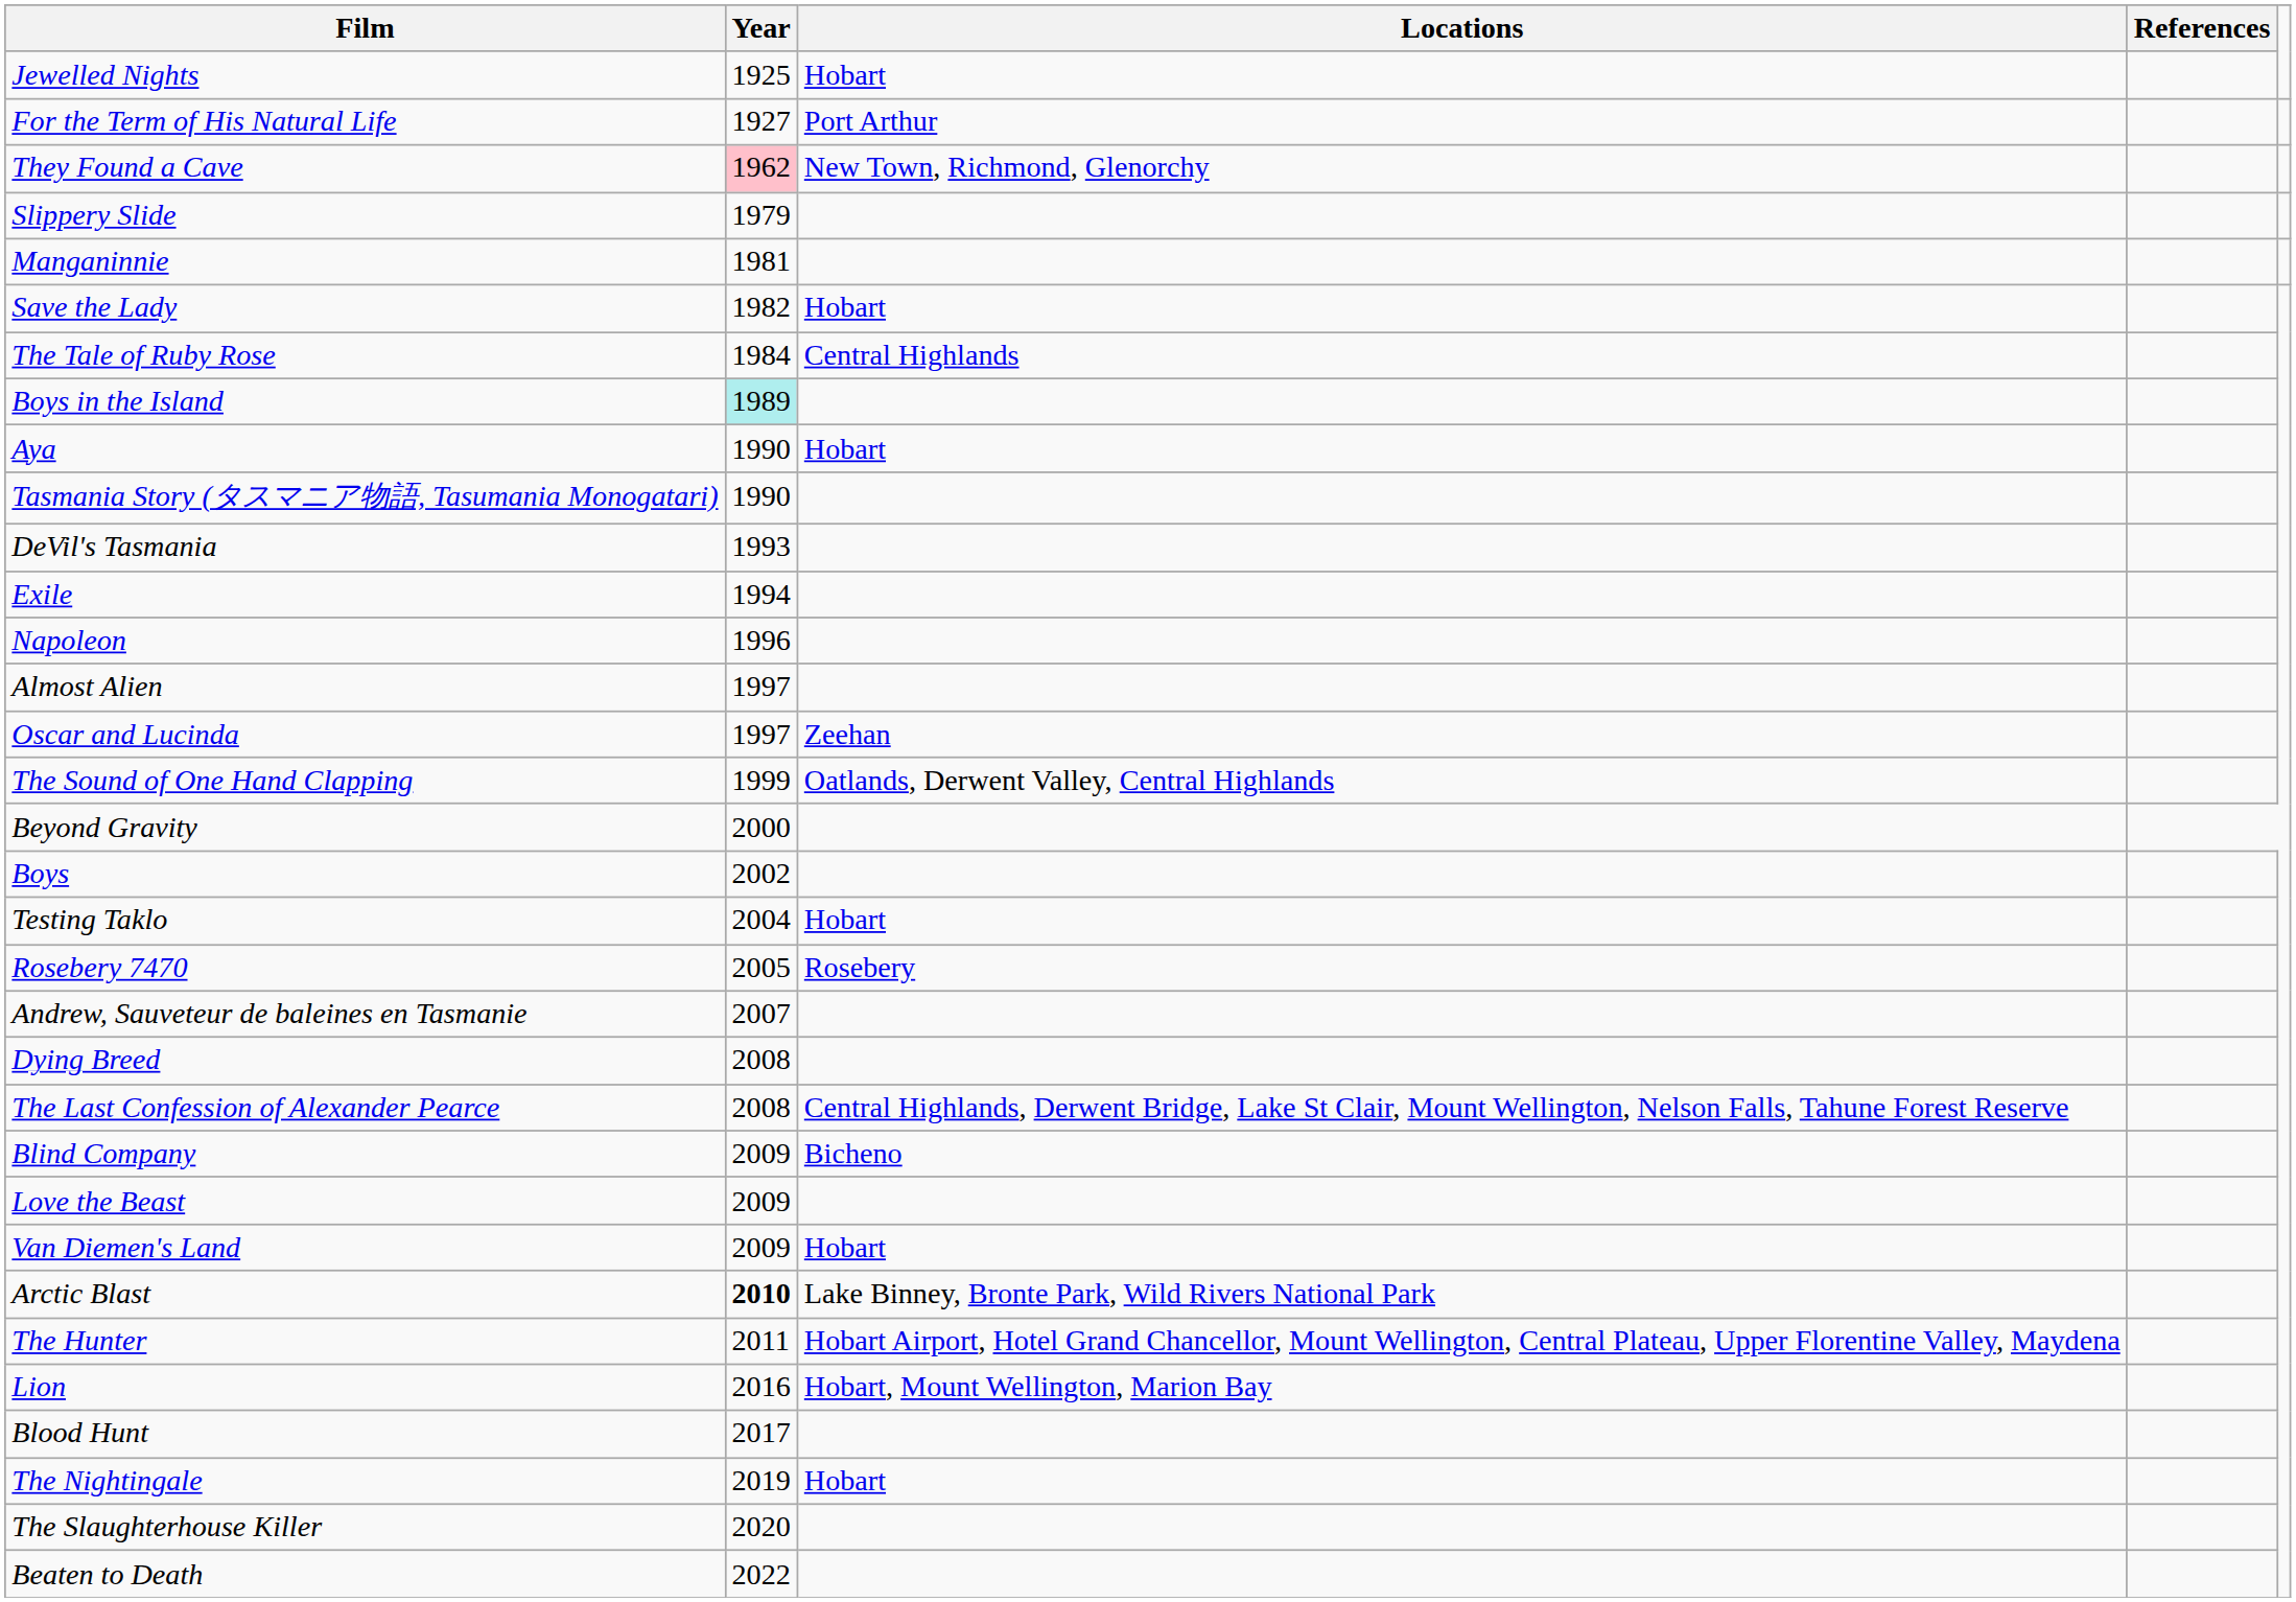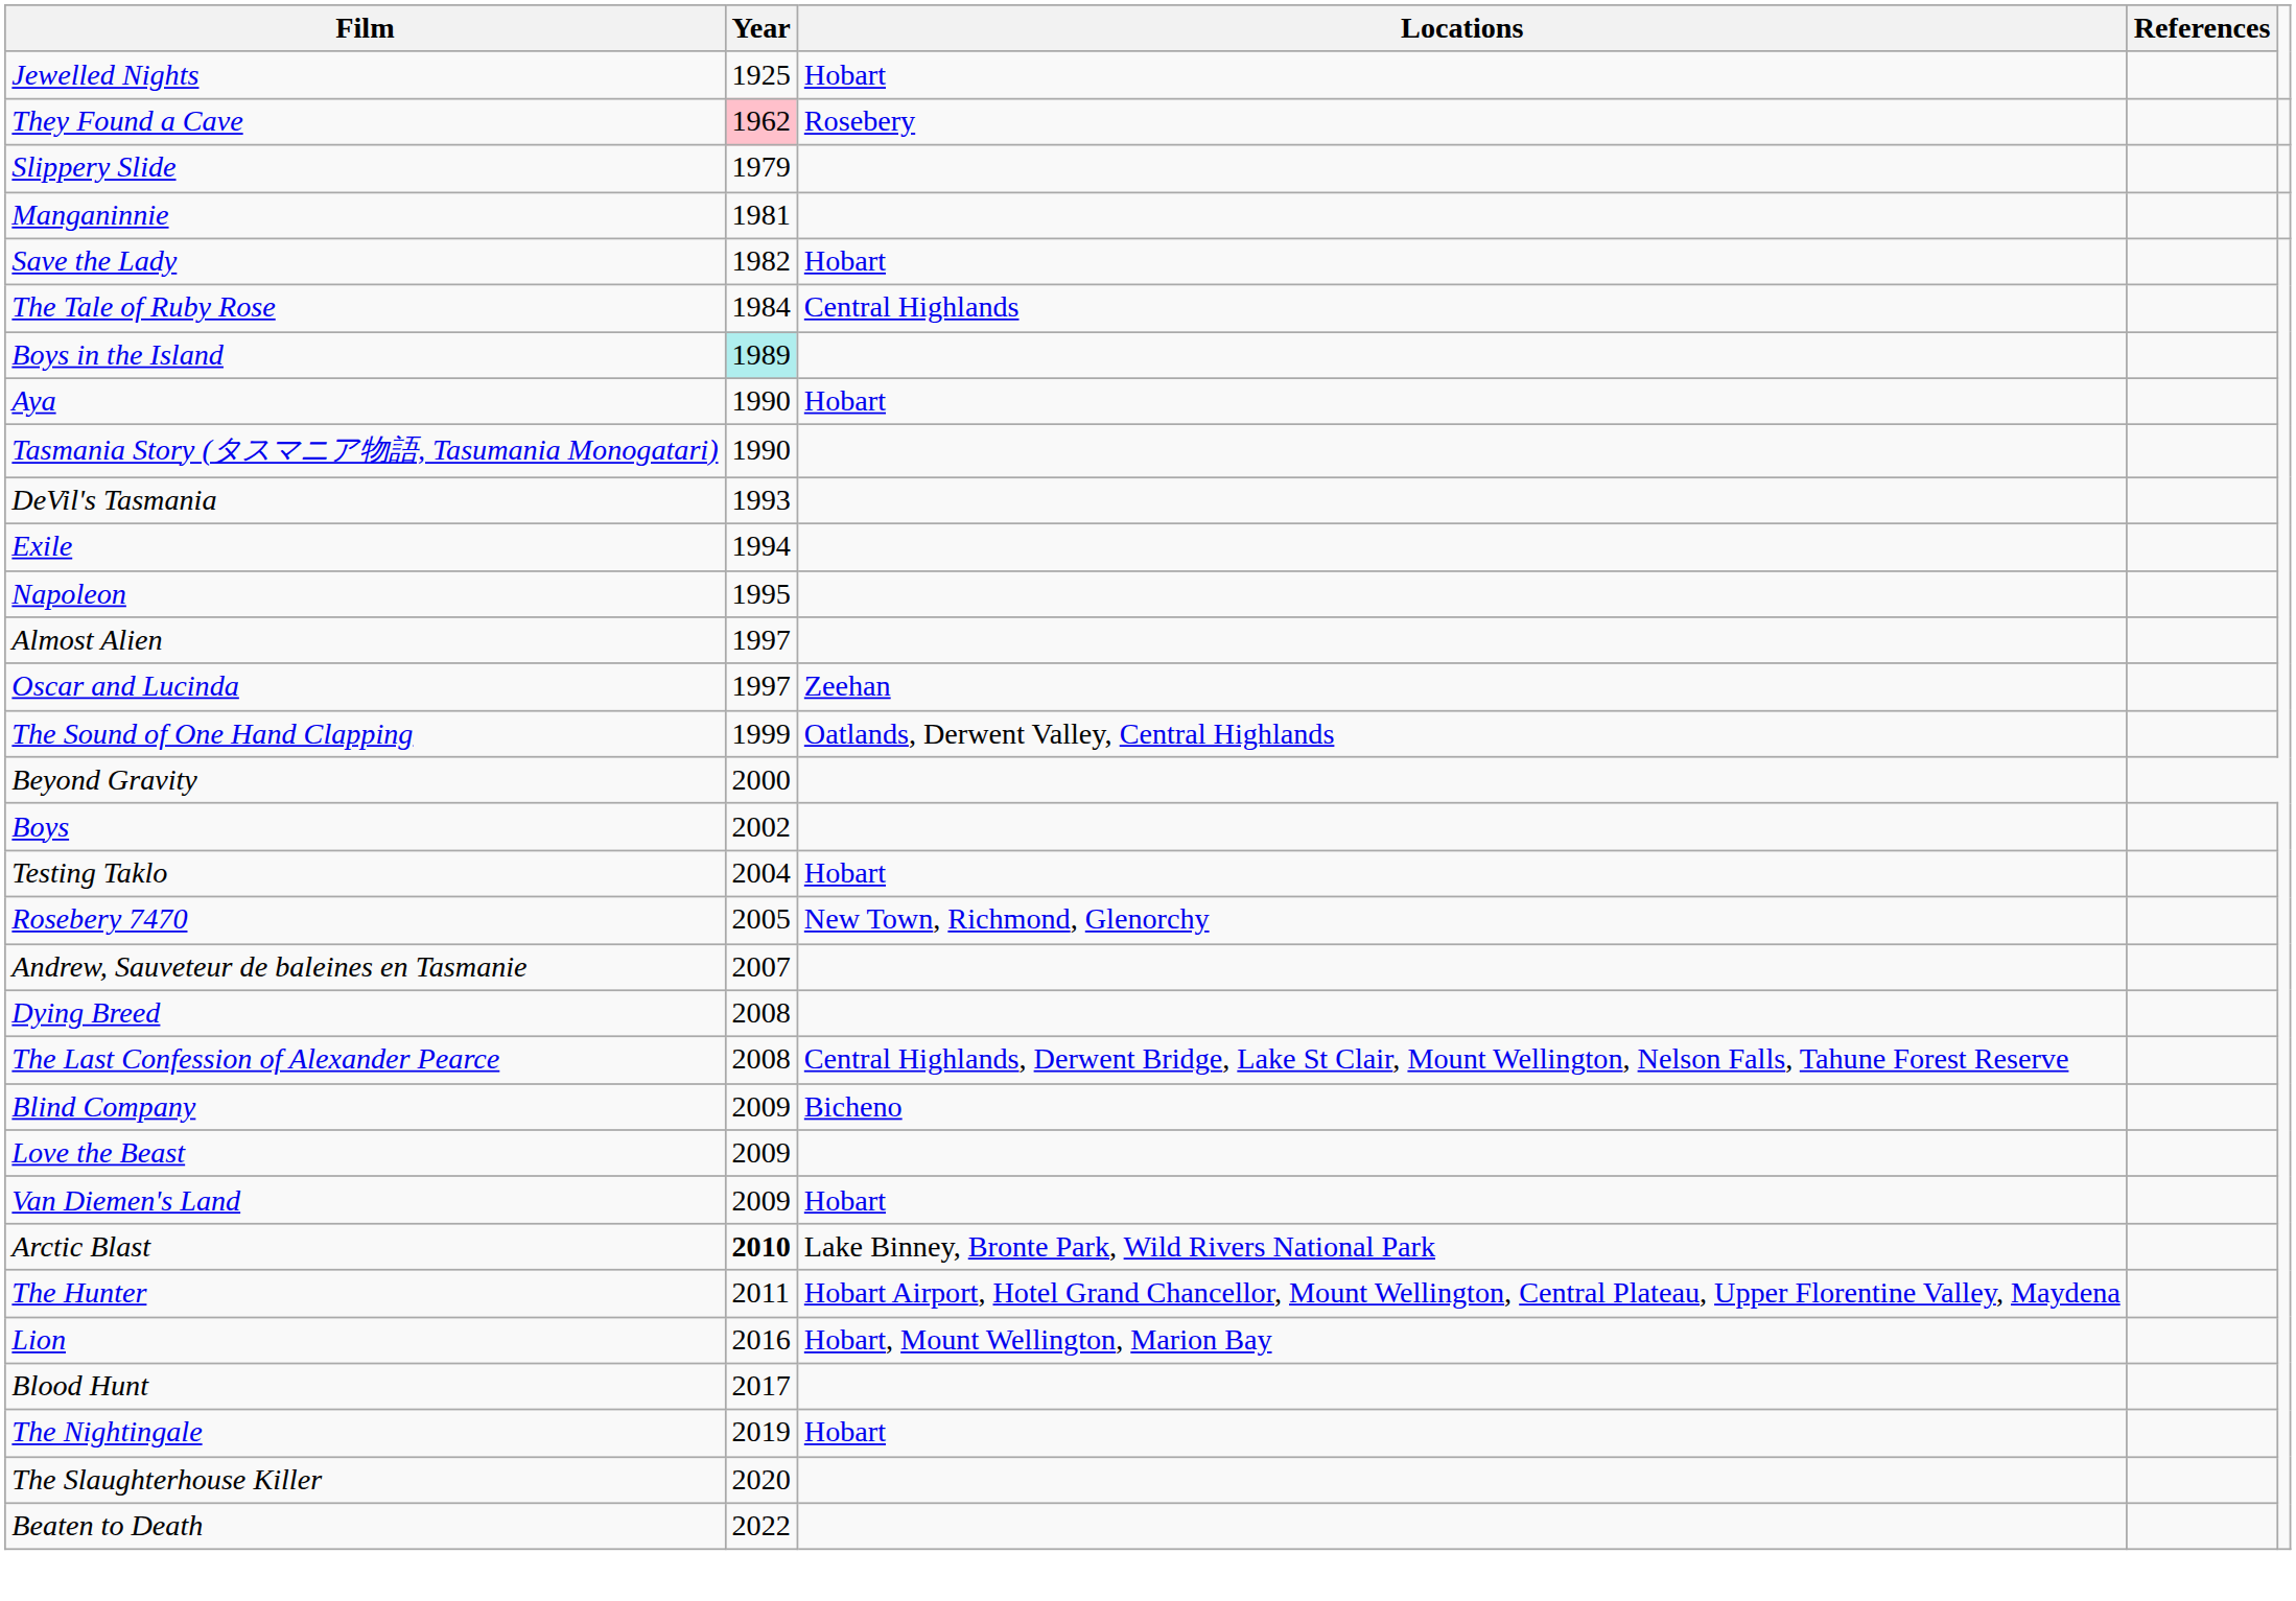- row: For the Term of His Natural Life | 1927 | Port Arthur
They Found a Cave | Locations: New Town, Richmond, Glenorchy -> Rosebery
Napoleon | Year: 1996 -> 1995
Rosebery 7470 | Locations: Rosebery -> New Town, Richmond, Glenorchy
